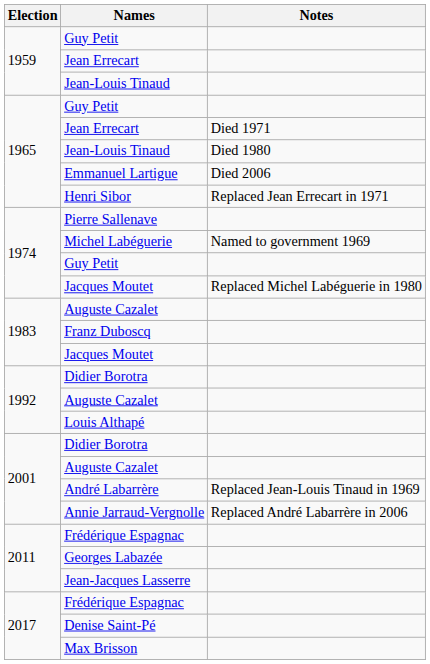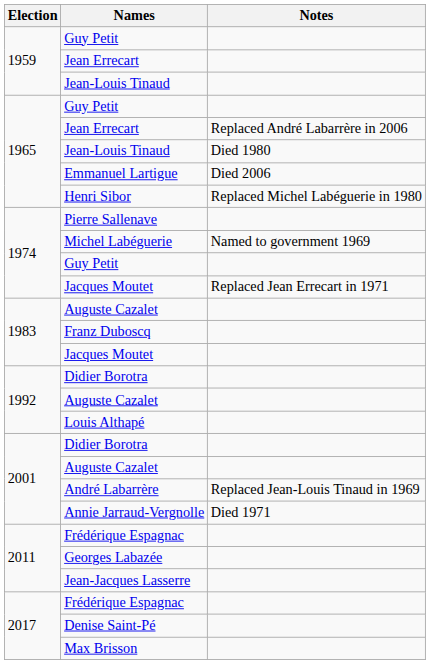1965 / Jean Errecart | Notes: Died 1971 -> Replaced André Labarrère in 2006
Henri Sibor | Notes: Replaced Jean Errecart in 1971 -> Replaced Michel Labéguerie in 1980
1974 / Jacques Moutet | Notes: Replaced Michel Labéguerie in 1980 -> Replaced Jean Errecart in 1971
Annie Jarraud-Vergnolle | Notes: Replaced André Labarrère in 2006 -> Died 1971
